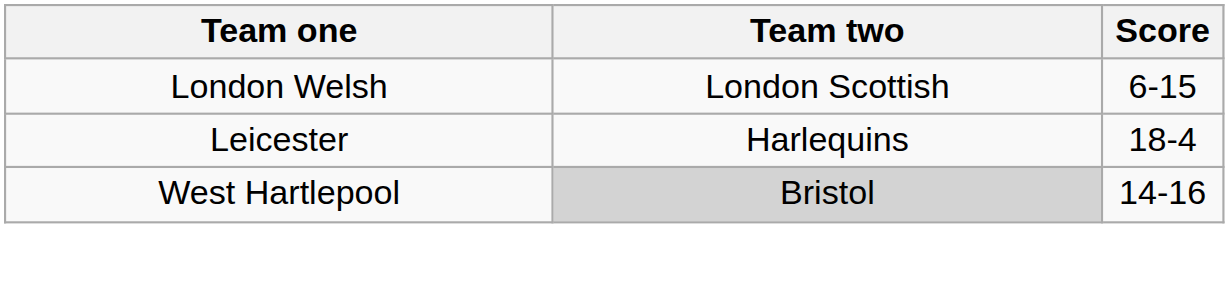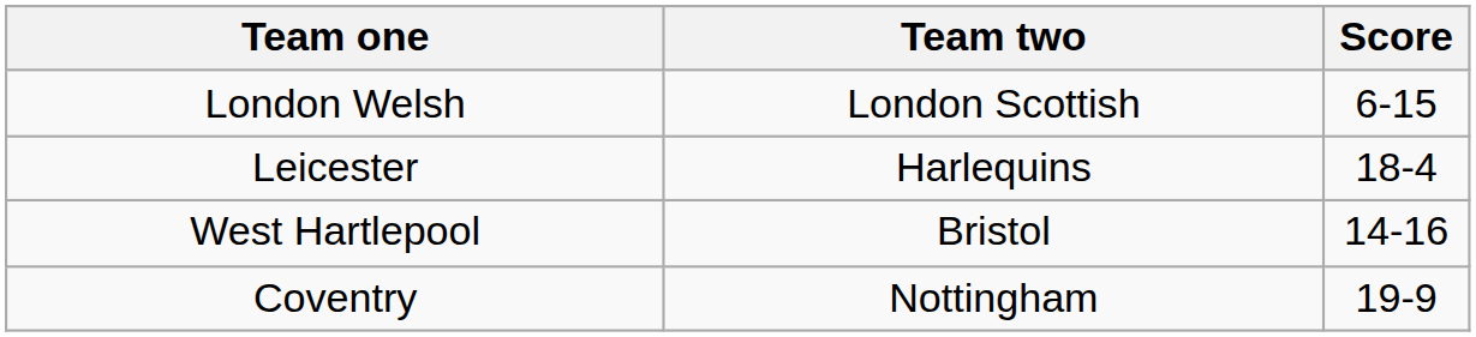West Hartlepool | Team two: lightgrey background -> no background
+ row: Coventry | Nottingham | 19-9
